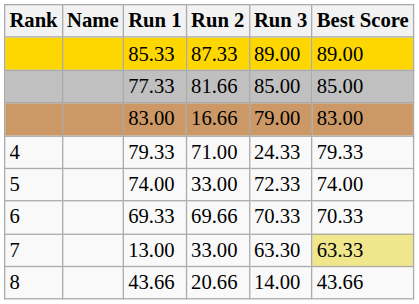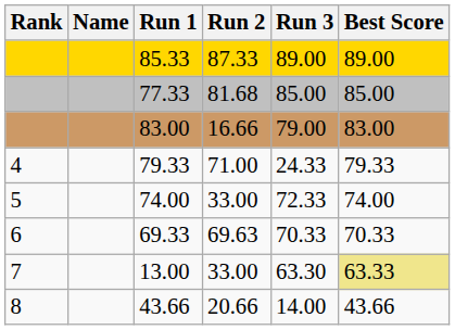77.33 | Run 2: 81.66 -> 81.68
69.33 | Run 2: 69.66 -> 69.63
